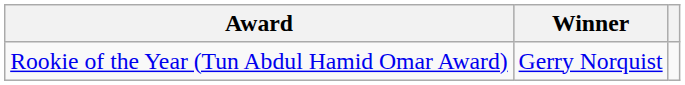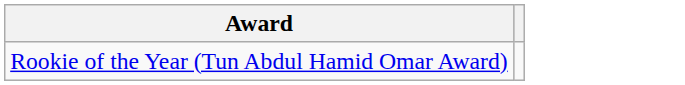- column: Winner | Gerry Norquist
